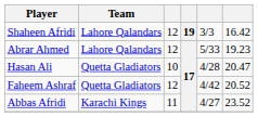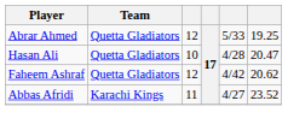- row: Shaheen Afridi | Lahore Qalandars | 12 | 19 | 3/3 | 16.42
Abrar Ahmed | Team: Lahore Qalandars -> Quetta Gladiators
Abrar Ahmed | column 6: 19.23 -> 19.25
Faheem Ashraf | column 6: 20.52 -> 20.62
